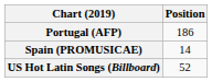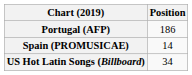US Hot Latin Songs (Billboard) | Position: 52 -> 34
